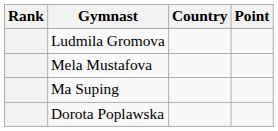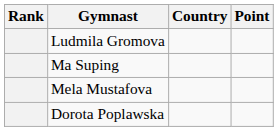rows swapped: Mela Mustafova <-> Ma Suping
